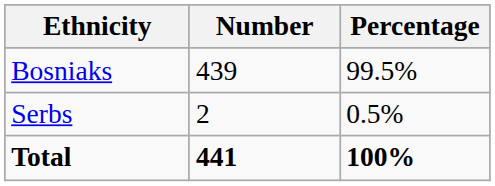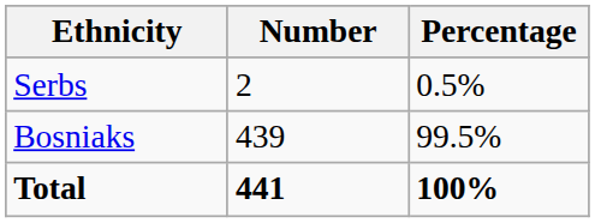rows swapped: Bosniaks <-> Serbs
